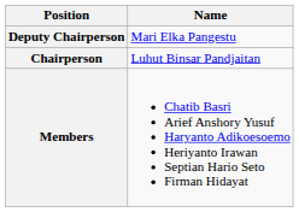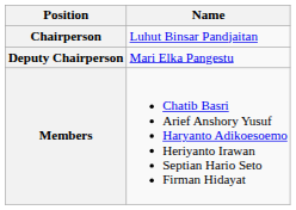rows swapped: Chairperson <-> Deputy Chairperson
